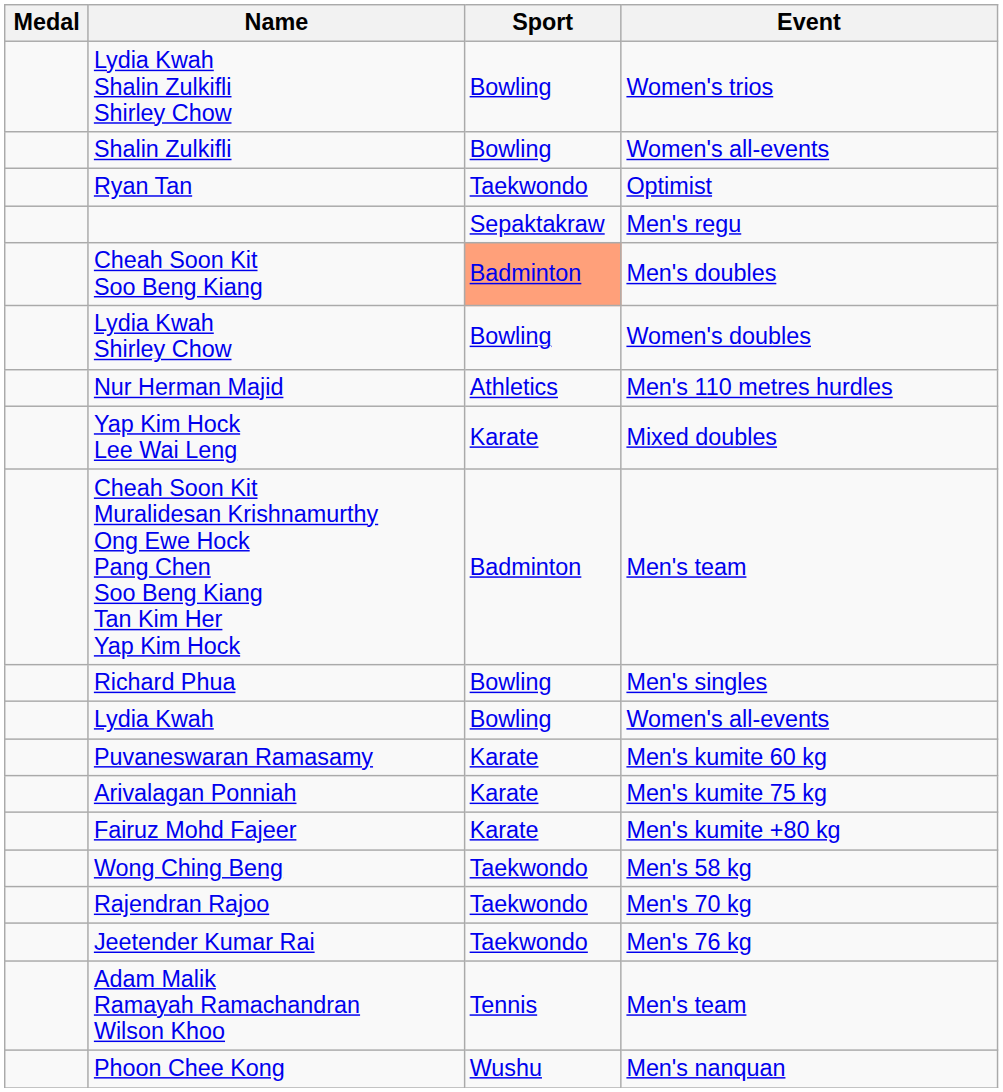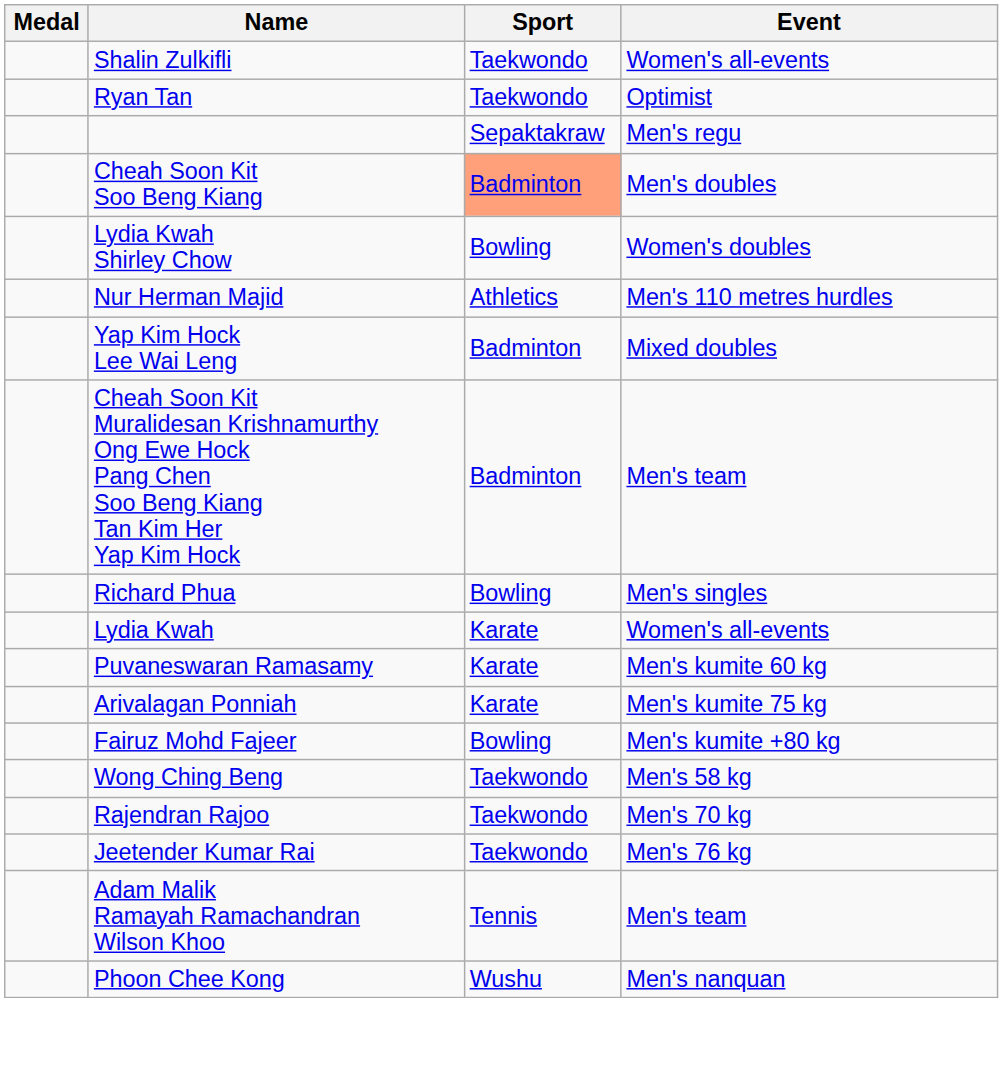- row: Lydia Kwah Shalin Zulkifli Shirley Chow | Bowling | Women's trios
Shalin Zulkifli | Sport: Bowling -> Taekwondo
Yap Kim Hock Lee Wai Leng | Sport: Karate -> Badminton
Lydia Kwah | Sport: Bowling -> Karate
Fairuz Mohd Fajeer | Sport: Karate -> Bowling
